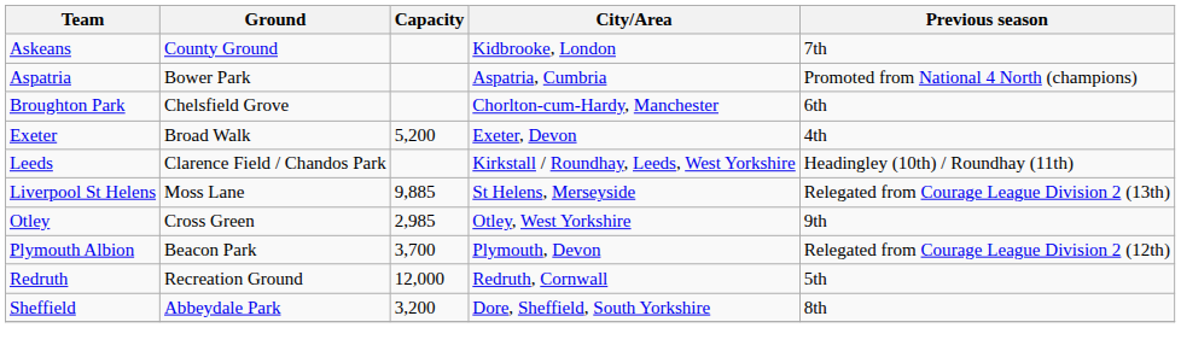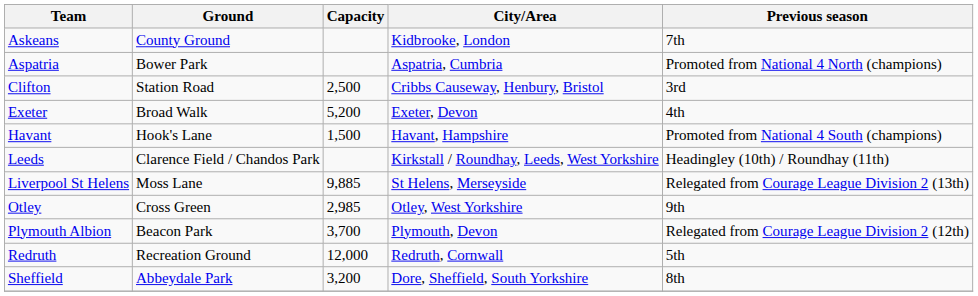- row: Broughton Park | Chelsfield Grove | Chorlton-cum-Hardy, Manchester | 6th
+ row: Clifton | Station Road | 2,500 | Cribbs Causeway, Henbury, Bristol | 3rd
+ row: Havant | Hook's Lane | 1,500 | Havant, Hampshire | Promoted from National 4 South (champions)
